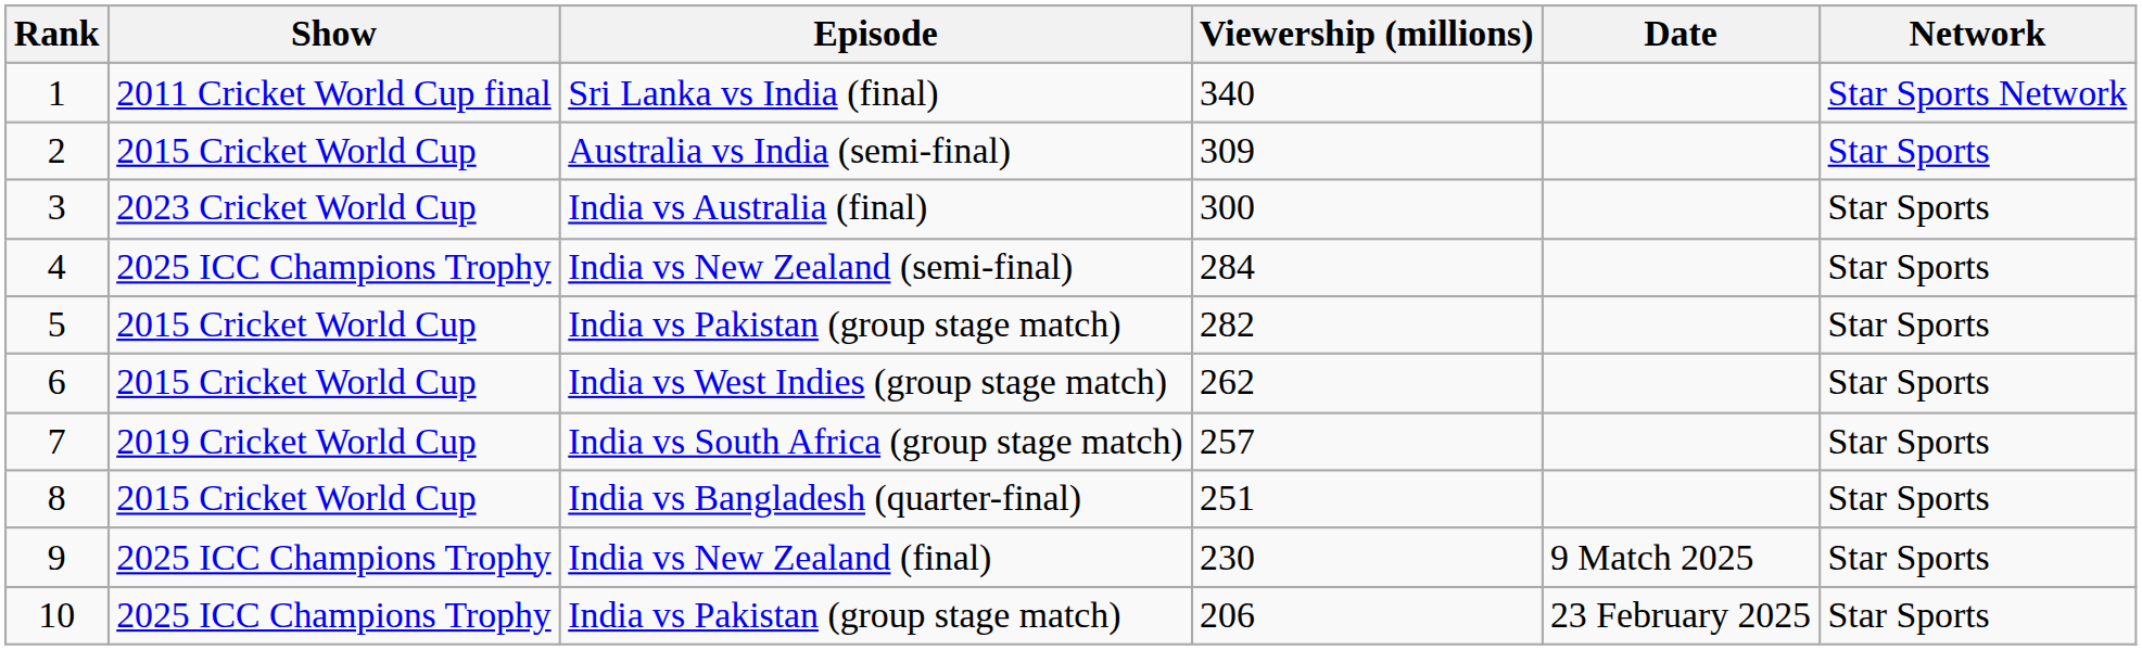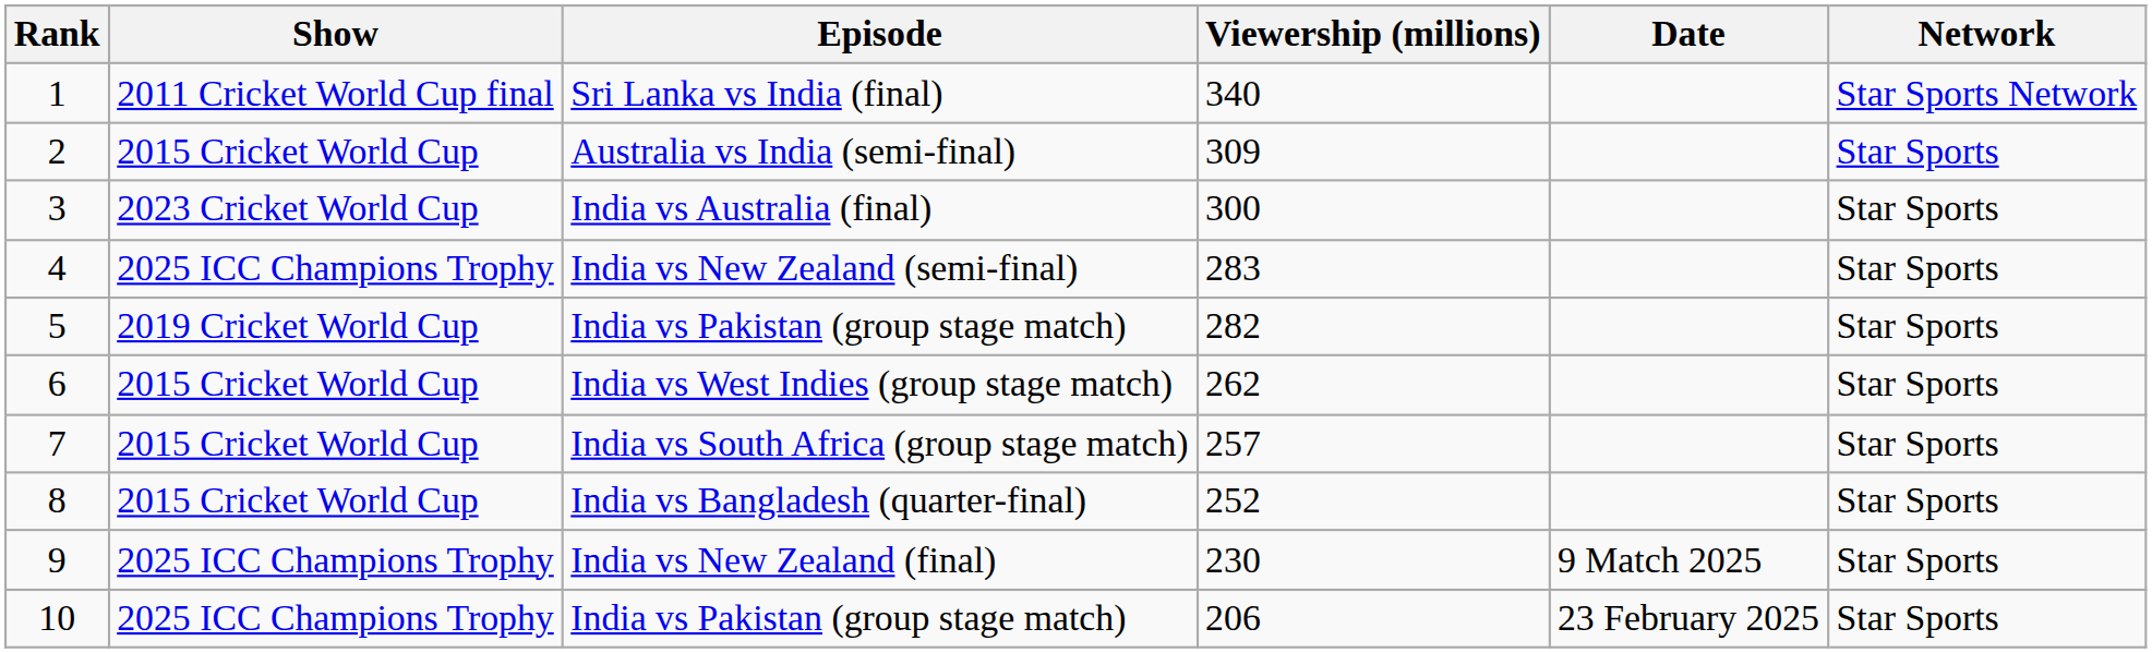India vs New Zealand (semi-final) | Viewership (millions): 284 -> 283
5 / India vs Pakistan (group stage match) | Show: 2015 Cricket World Cup -> 2019 Cricket World Cup
India vs South Africa (group stage match) | Show: 2019 Cricket World Cup -> 2015 Cricket World Cup
India vs Bangladesh (quarter-final) | Viewership (millions): 251 -> 252
